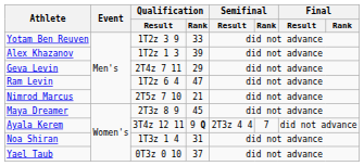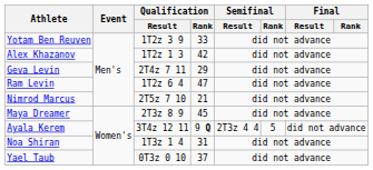Alex Khazanov | Qualification / Rank: 39 -> 42
Ayala Kerem | Semifinal / Rank: 7 -> 5
